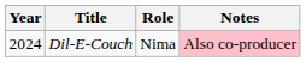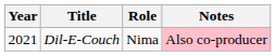Dil-E-Couch | Year: 2024 -> 2021
